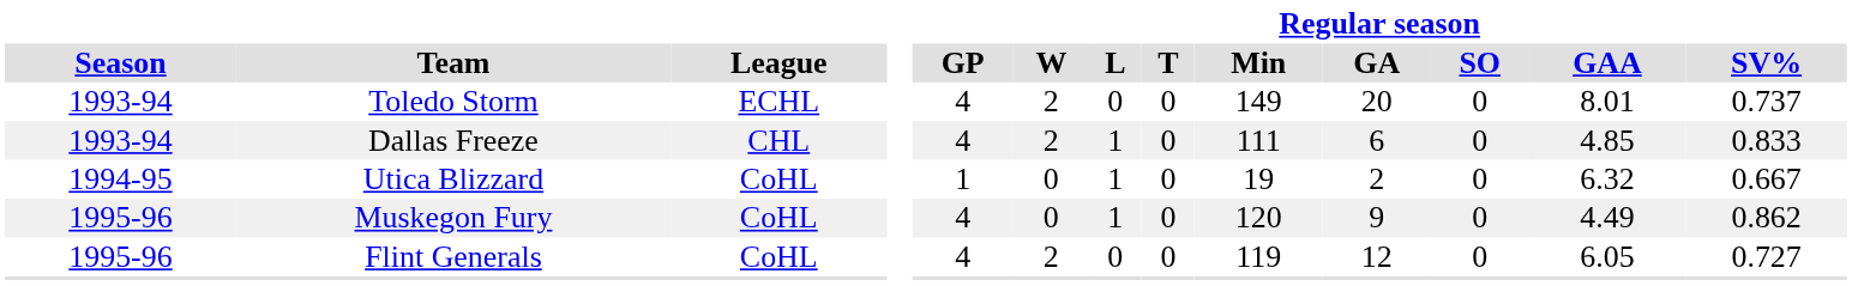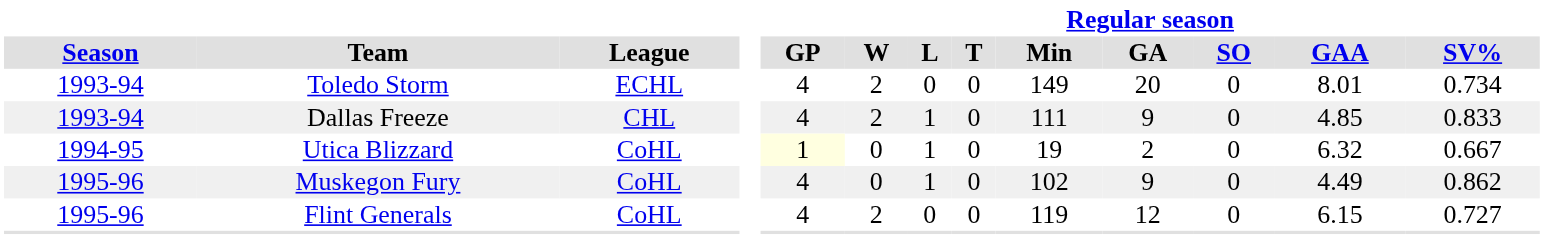Toledo Storm | Regular season / SV%: 0.737 -> 0.734
Dallas Freeze | Regular season / GA: 6 -> 9
Utica Blizzard | Regular season / GP: no background -> lightyellow background
Muskegon Fury | Regular season / Min: 120 -> 102
Flint Generals | Regular season / GAA: 6.05 -> 6.15
